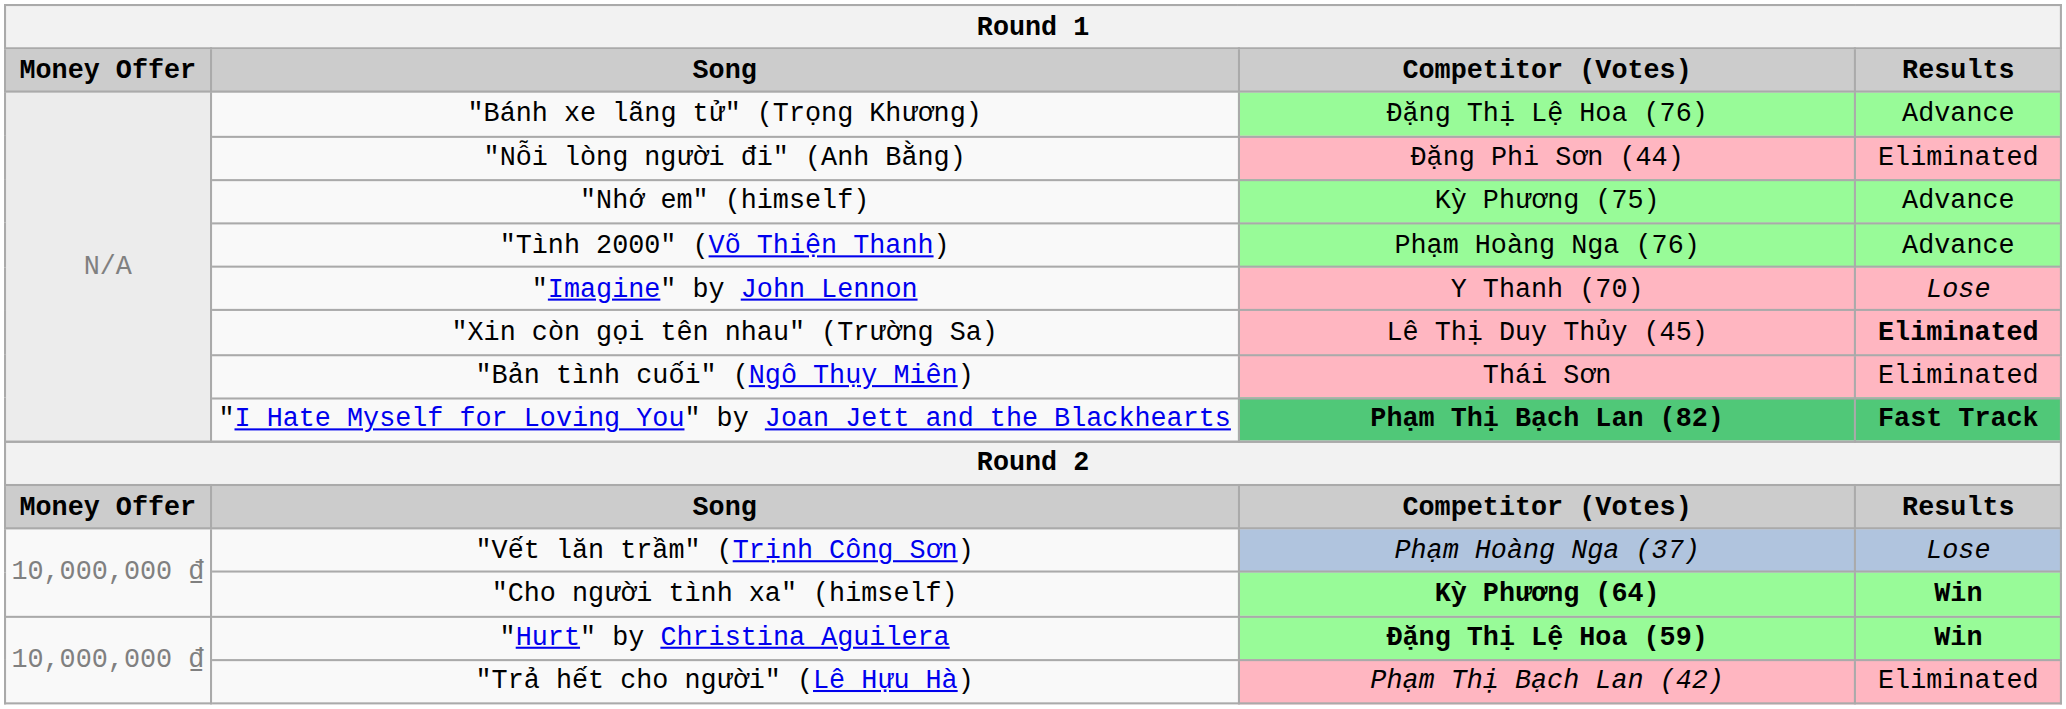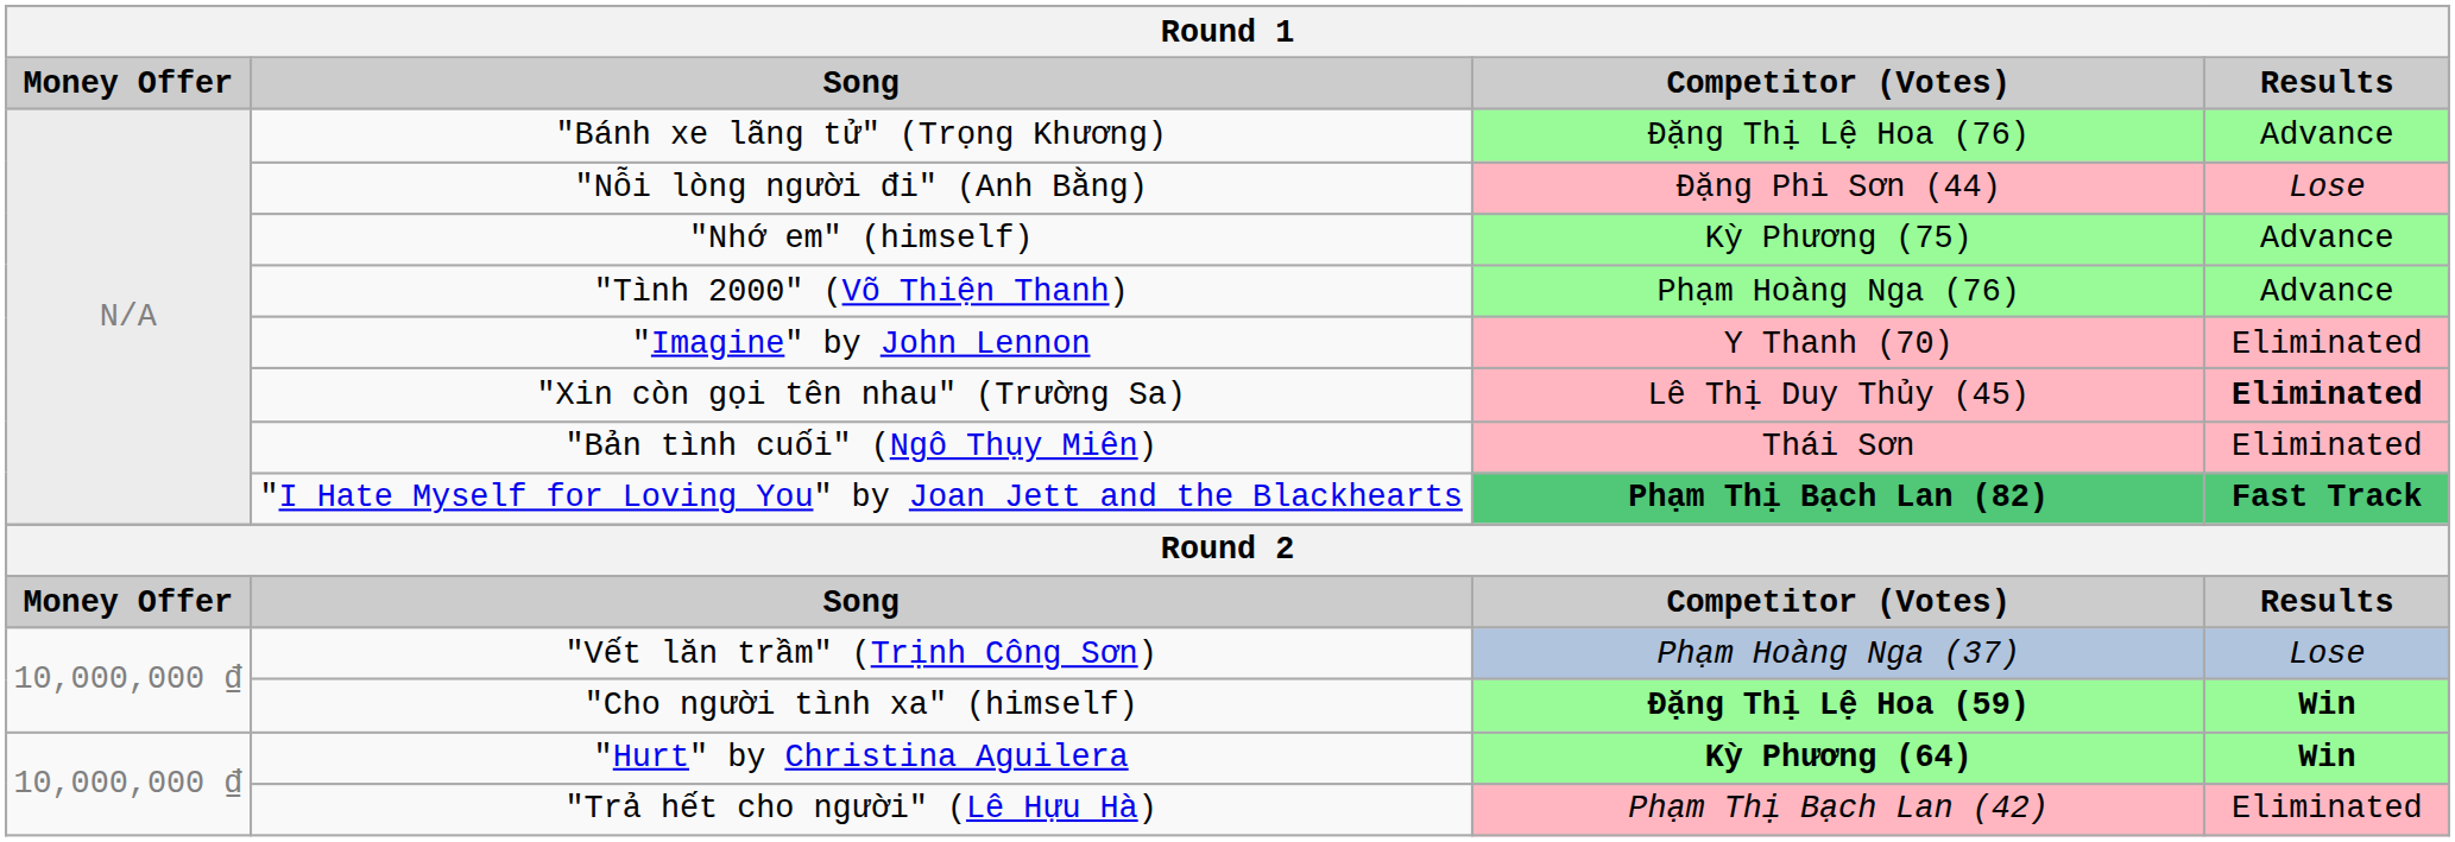"Nỗi lòng người đi" (Anh Bằng) | Results: Eliminated -> Lose
"Imagine" by John Lennon | Results: Lose -> Eliminated
"Cho người tình xa" (himself) | Competitor (Votes): Kỳ Phương (64) -> Đặng Thị Lệ Hoa (59)
"Hurt" by Christina Aguilera | Competitor (Votes): Đặng Thị Lệ Hoa (59) -> Kỳ Phương (64)
